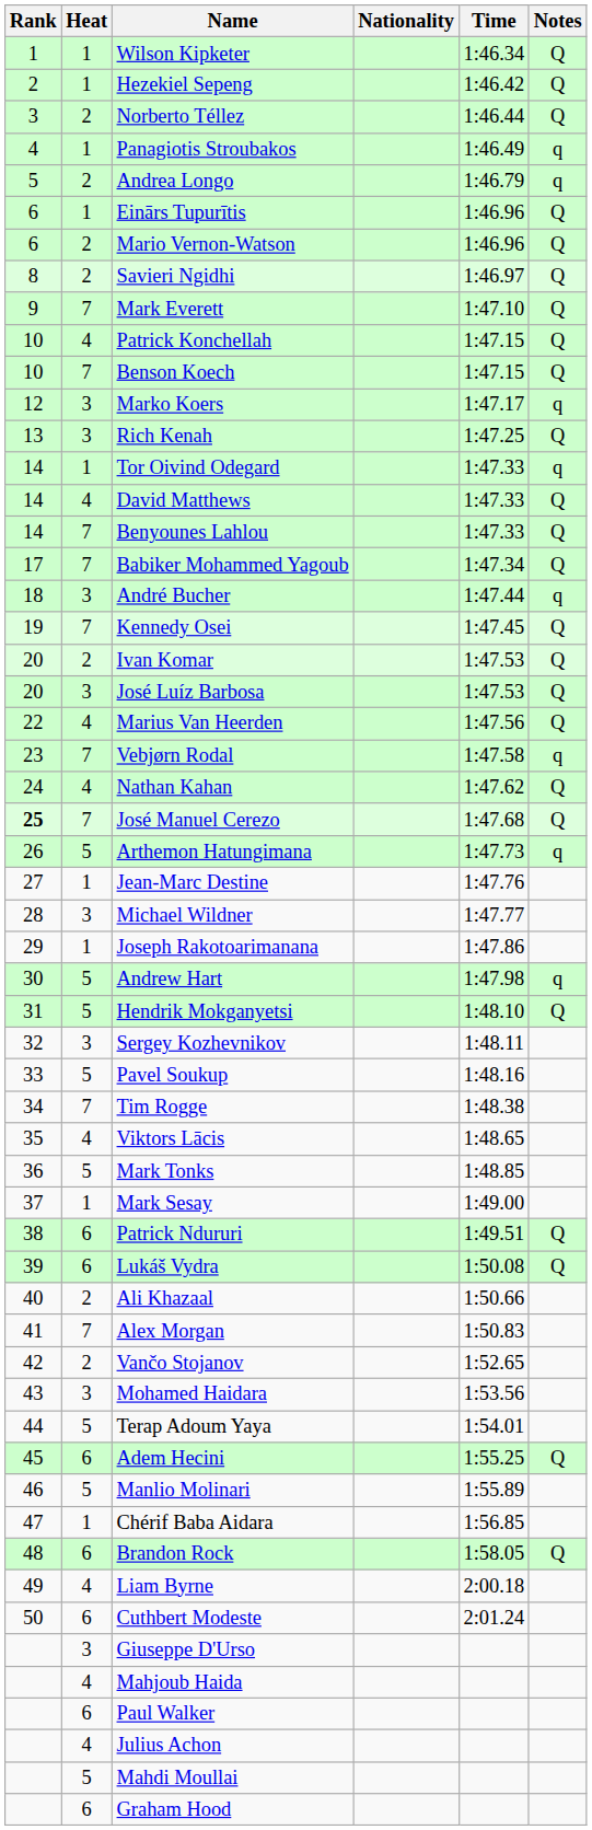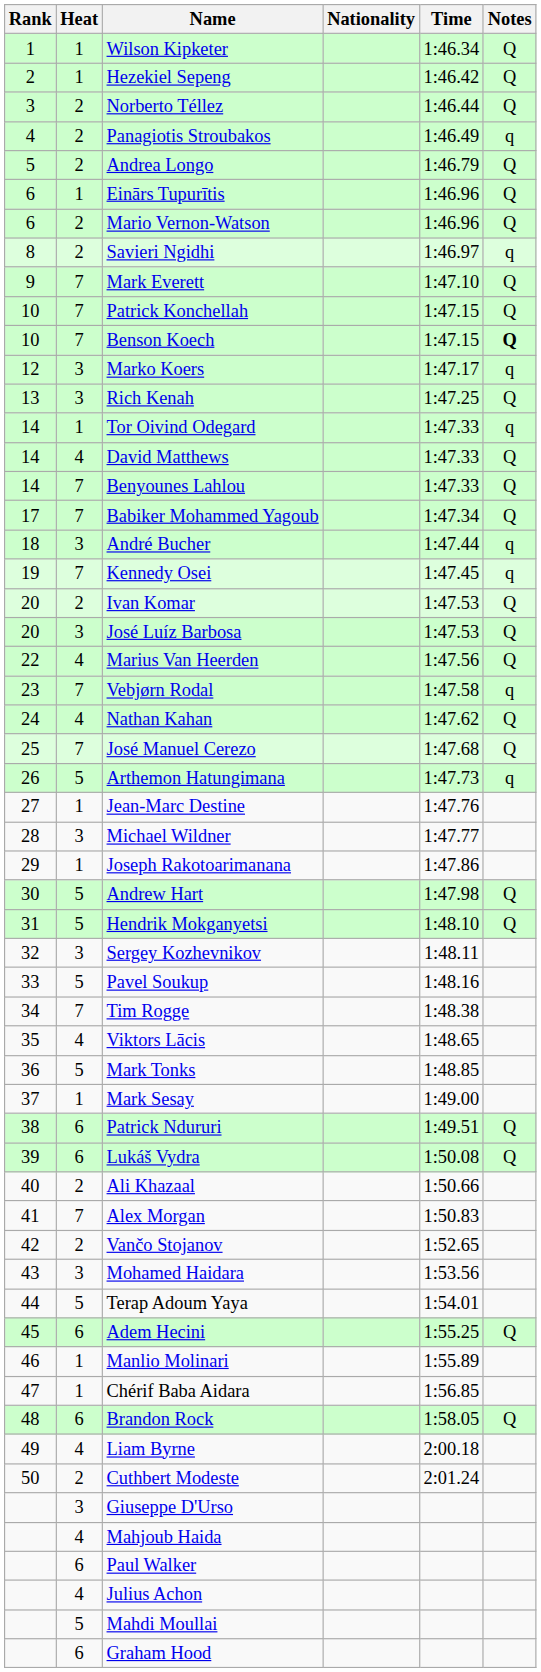Panagiotis Stroubakos | Heat: 1 -> 2
Andrea Longo | Notes: q -> Q
Savieri Ngidhi | Notes: Q -> q
Patrick Konchellah | Heat: 4 -> 7
Benson Koech | Notes: normal -> bold
Kennedy Osei | Notes: Q -> q
José Manuel Cerezo | Rank: bold -> normal
Andrew Hart | Notes: q -> Q
Manlio Molinari | Heat: 5 -> 1
Cuthbert Modeste | Heat: 6 -> 2
